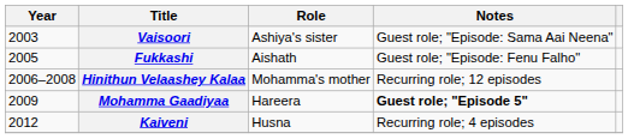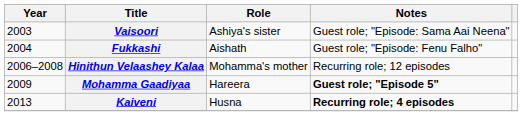Fukkashi | Year: 2005 -> 2004
Kaiveni | Year: 2012 -> 2013
Kaiveni | Notes: normal -> bold
